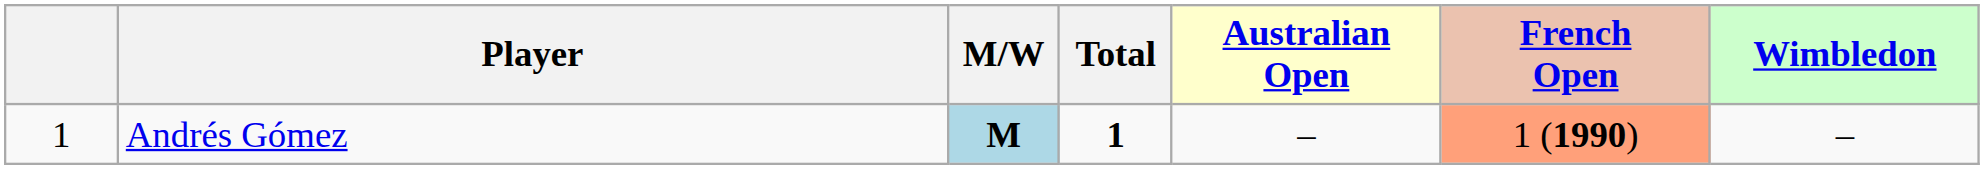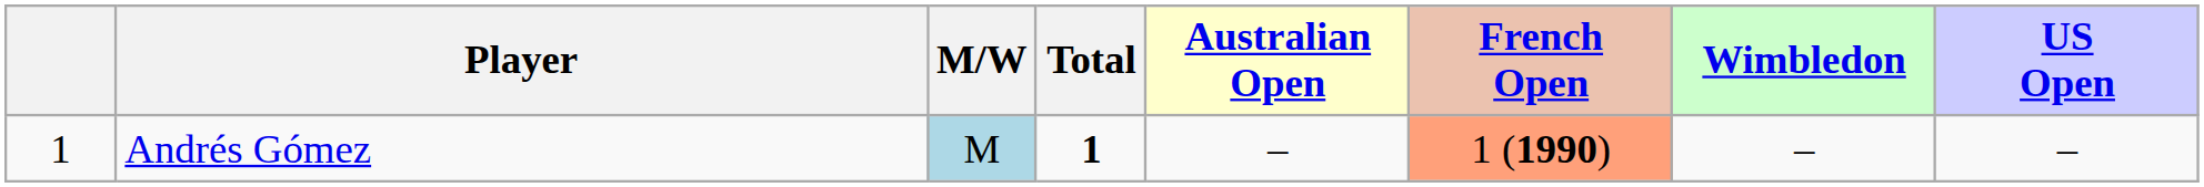+ column: US Open | –
Andrés Gómez | M/W: bold -> normal
